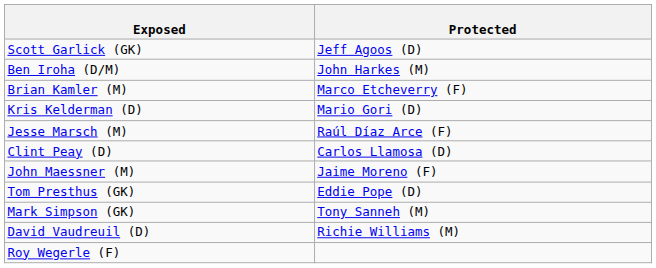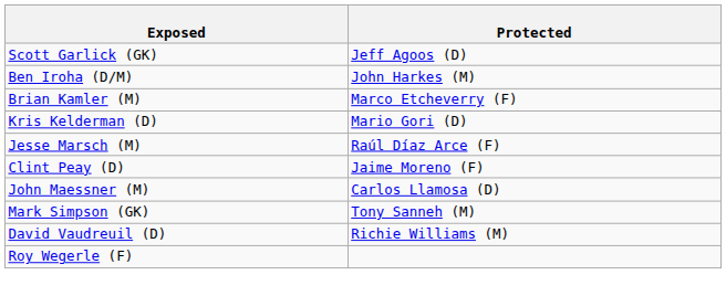Clint Peay (D) | Protected: Carlos Llamosa (D) -> Jaime Moreno (F)
John Maessner (M) | Protected: Jaime Moreno (F) -> Carlos Llamosa (D)
- row: Tom Presthus (GK) | Eddie Pope (D)
